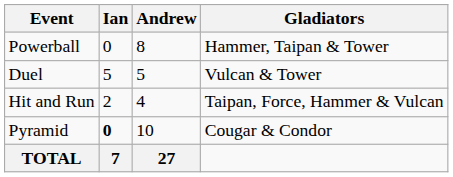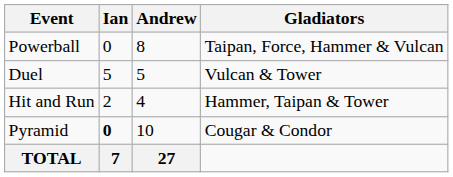Powerball | Gladiators: Hammer, Taipan & Tower -> Taipan, Force, Hammer & Vulcan
Hit and Run | Gladiators: Taipan, Force, Hammer & Vulcan -> Hammer, Taipan & Tower
